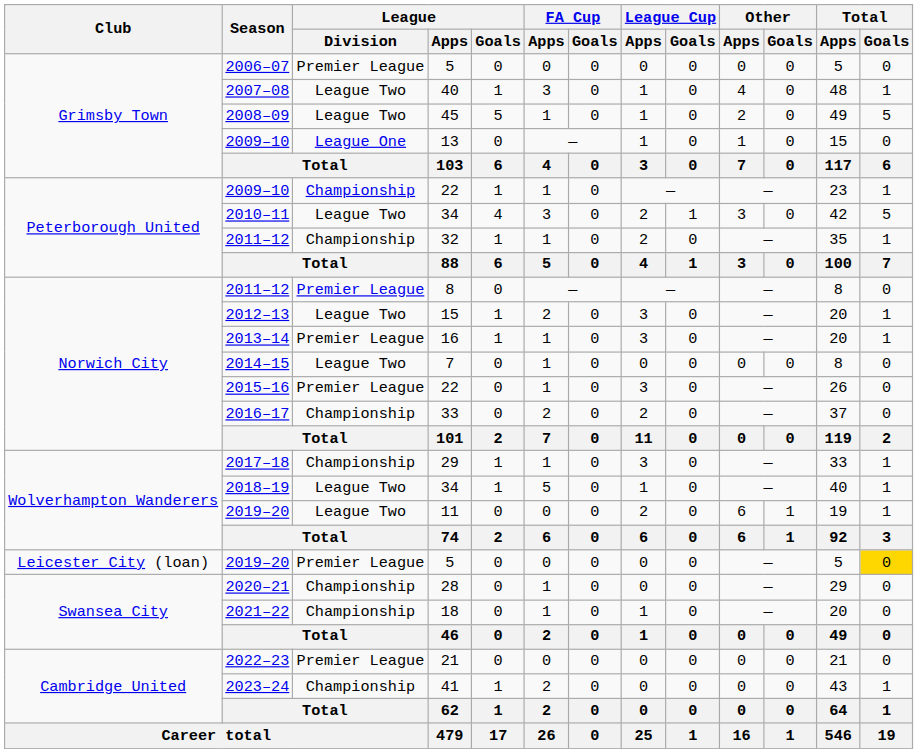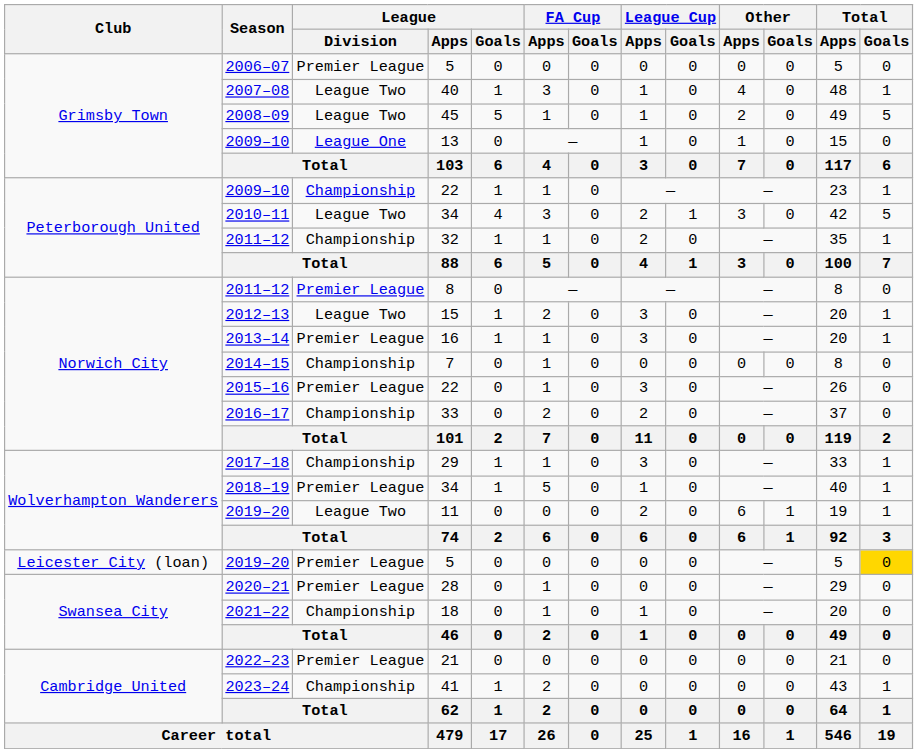2014–15 | League / Division: League Two -> Championship
2018–19 | League / Division: League Two -> Premier League
2020–21 | League / Division: Championship -> Premier League
